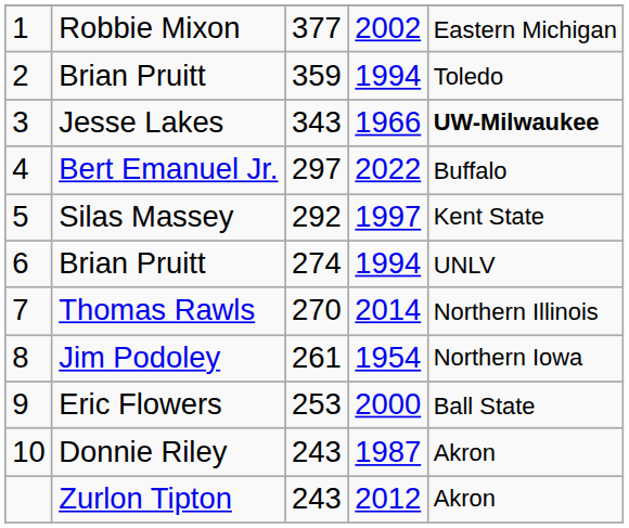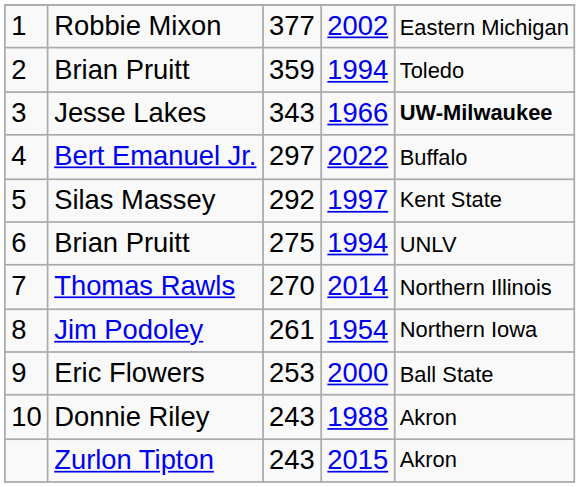6 / Brian Pruitt | column 3: 274 -> 275
Donnie Riley | column 4: 1987 -> 1988
Zurlon Tipton | column 4: 2012 -> 2015
